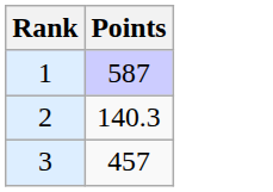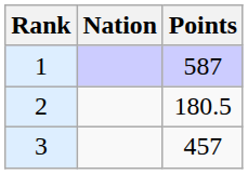+ column: Nation
2 | Points: 140.3 -> 180.5
